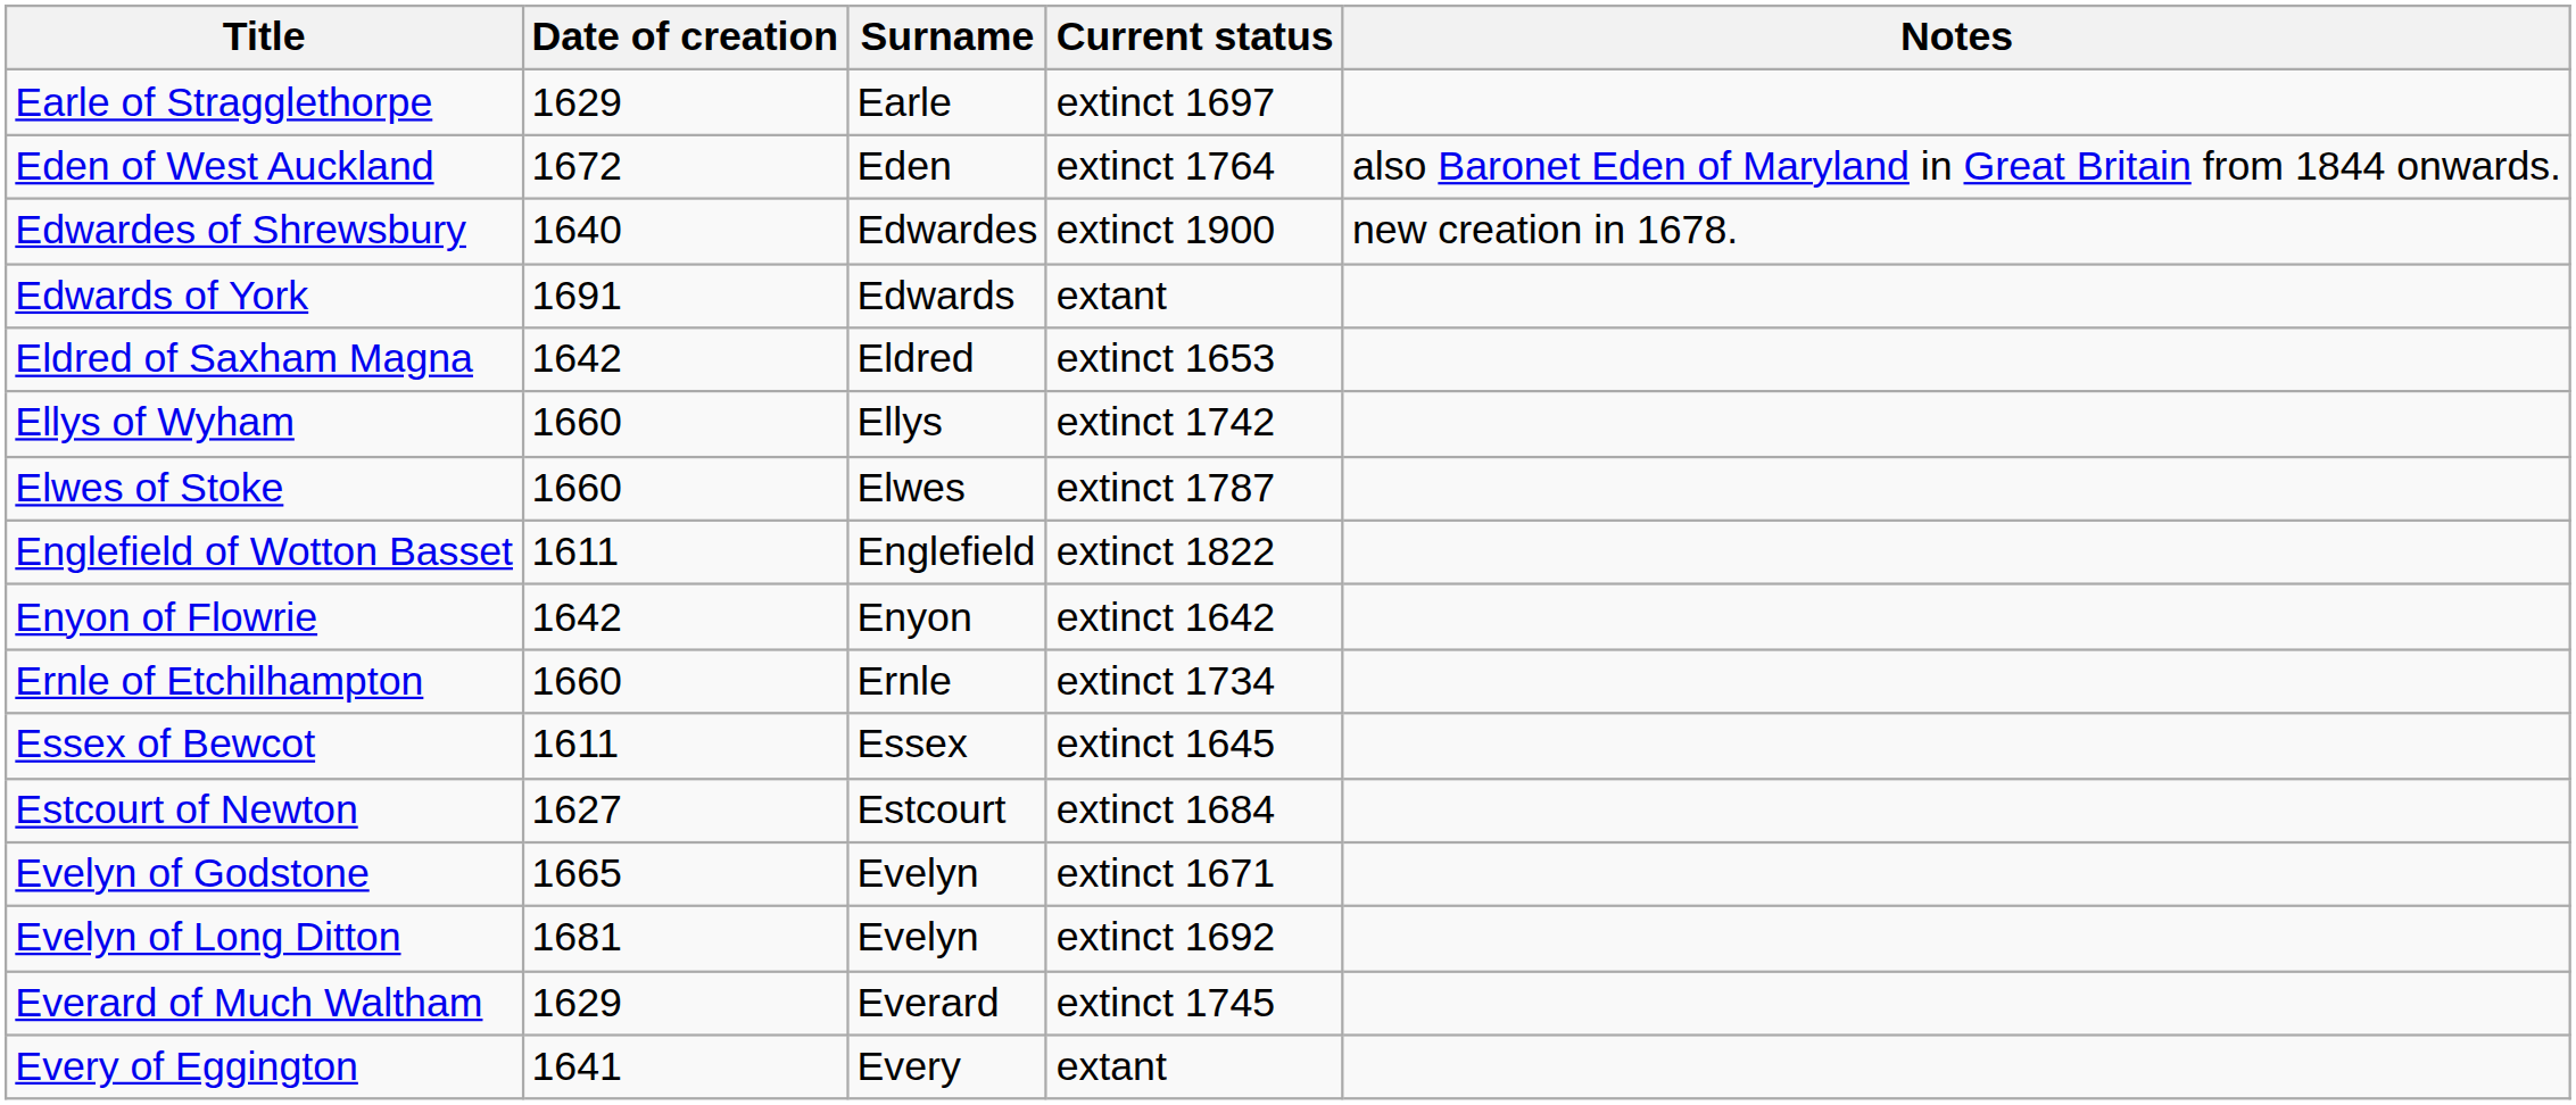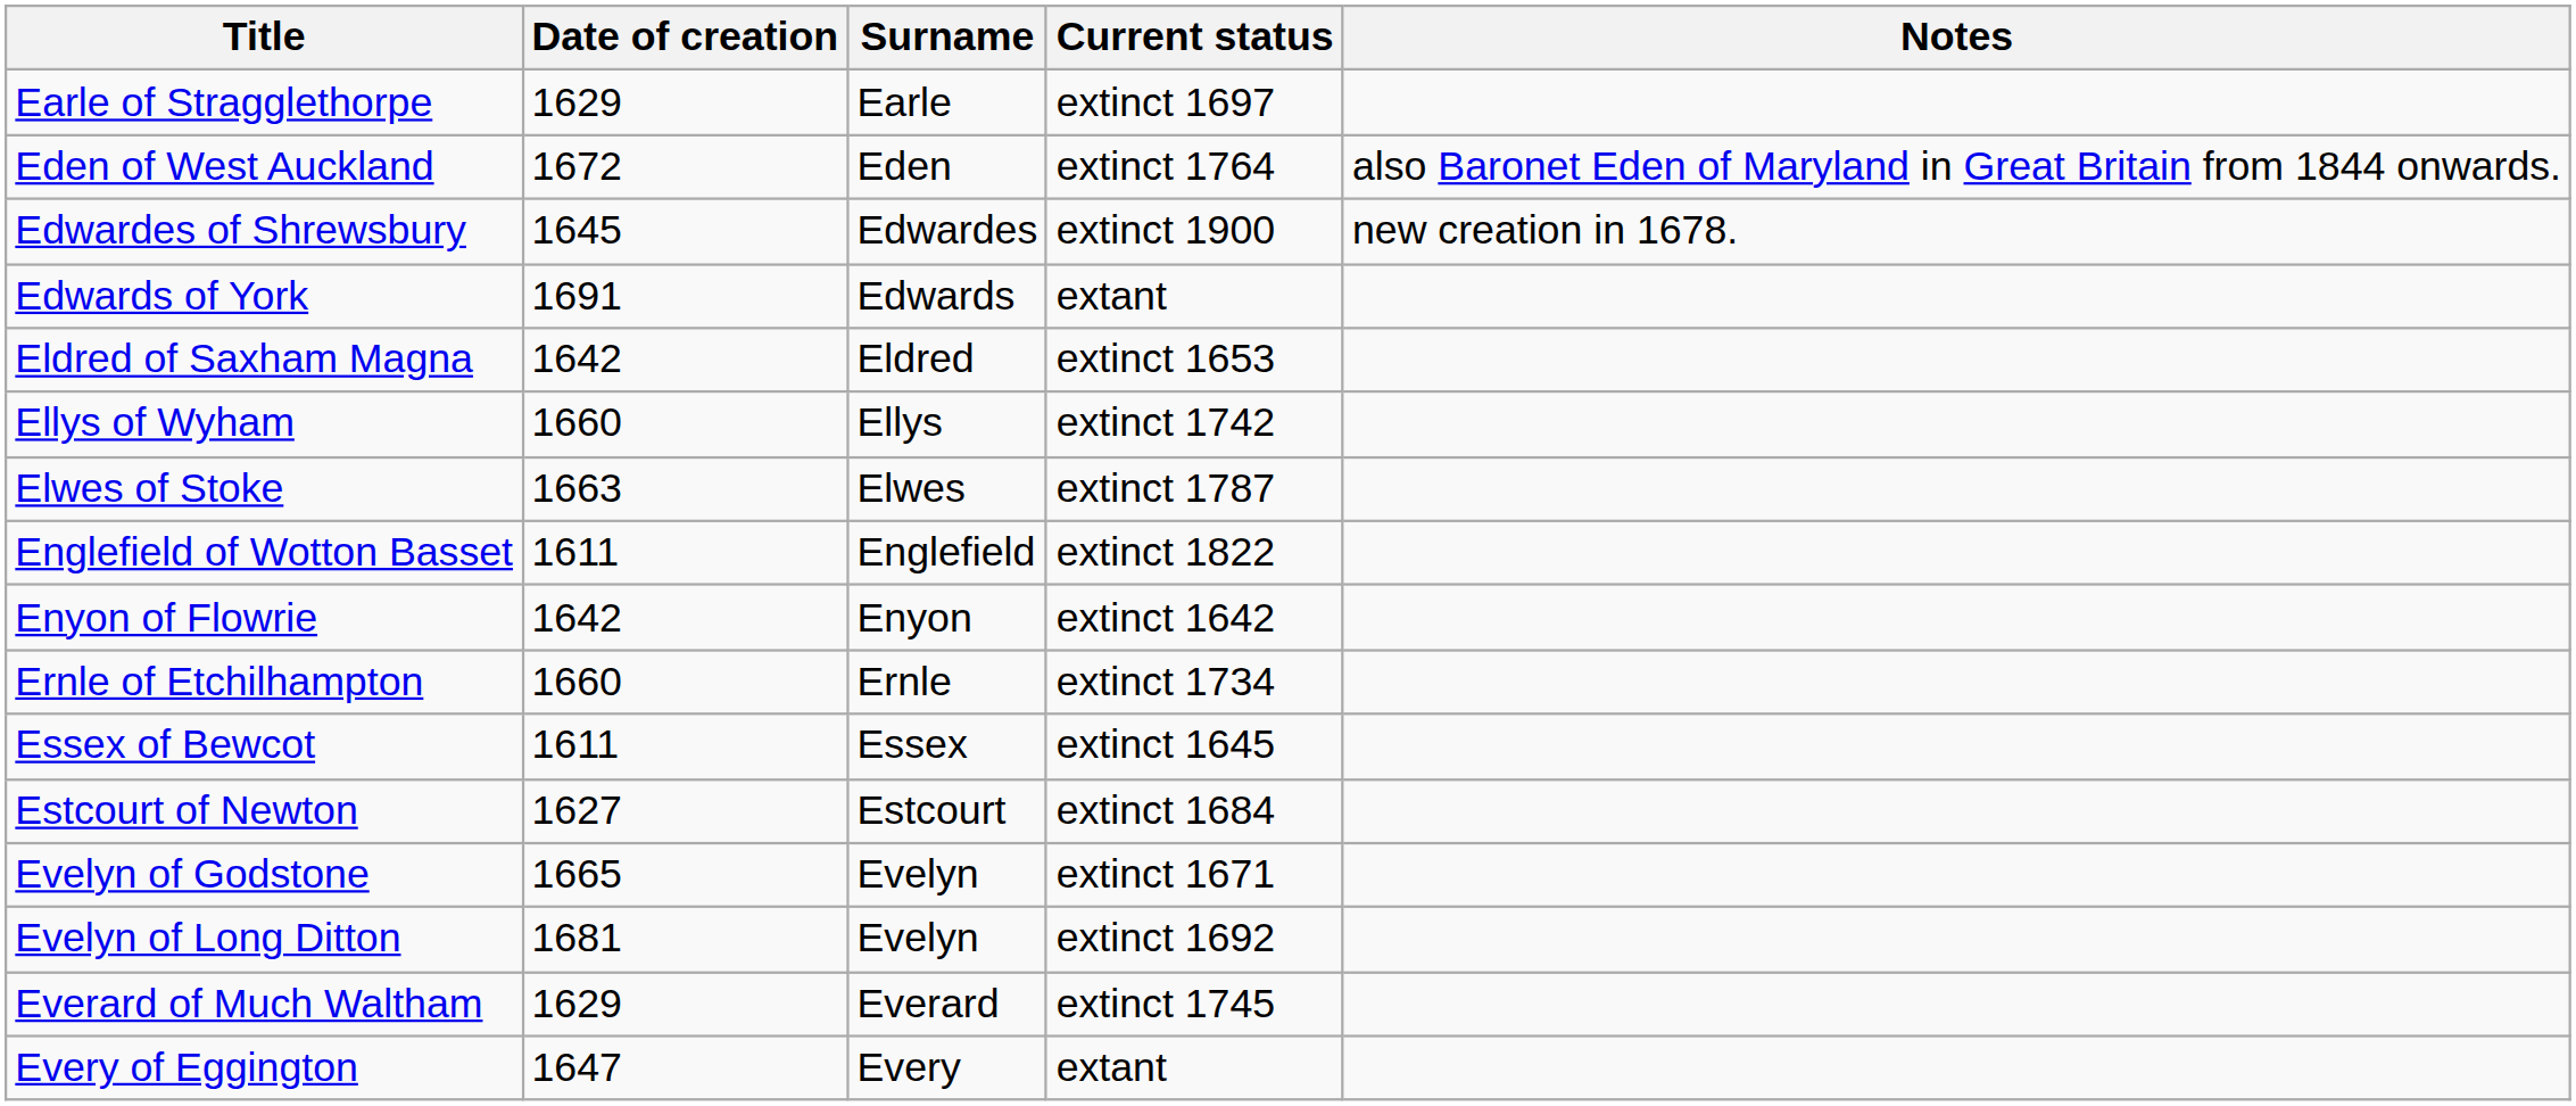Edwardes of Shrewsbury | Date of creation: 1640 -> 1645
Elwes of Stoke | Date of creation: 1660 -> 1663
Every of Eggington | Date of creation: 1641 -> 1647
